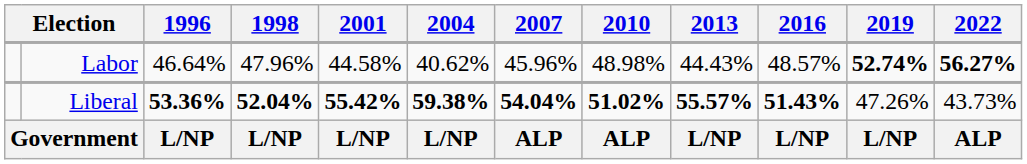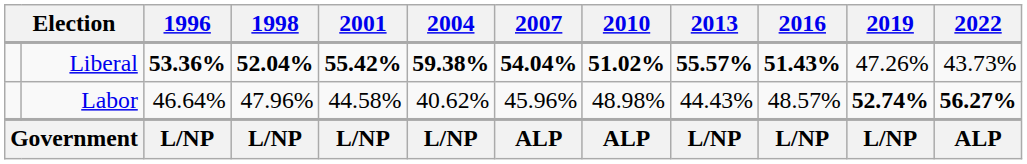rows swapped: Liberal <-> Labor
